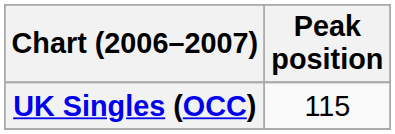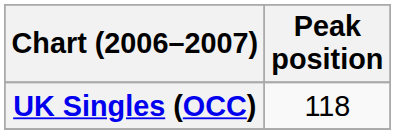UK Singles (OCC) | Peak position: 115 -> 118
